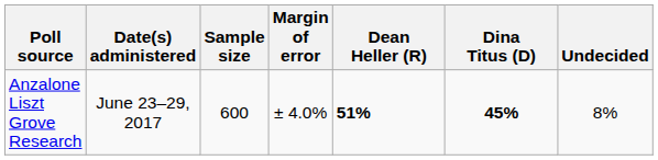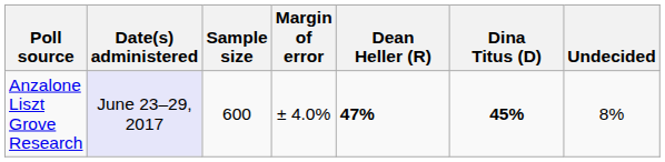Anzalone Liszt Grove Research | Date(s) administered: no background -> lavender background
Anzalone Liszt Grove Research | Dean Heller (R): 51% -> 47%
